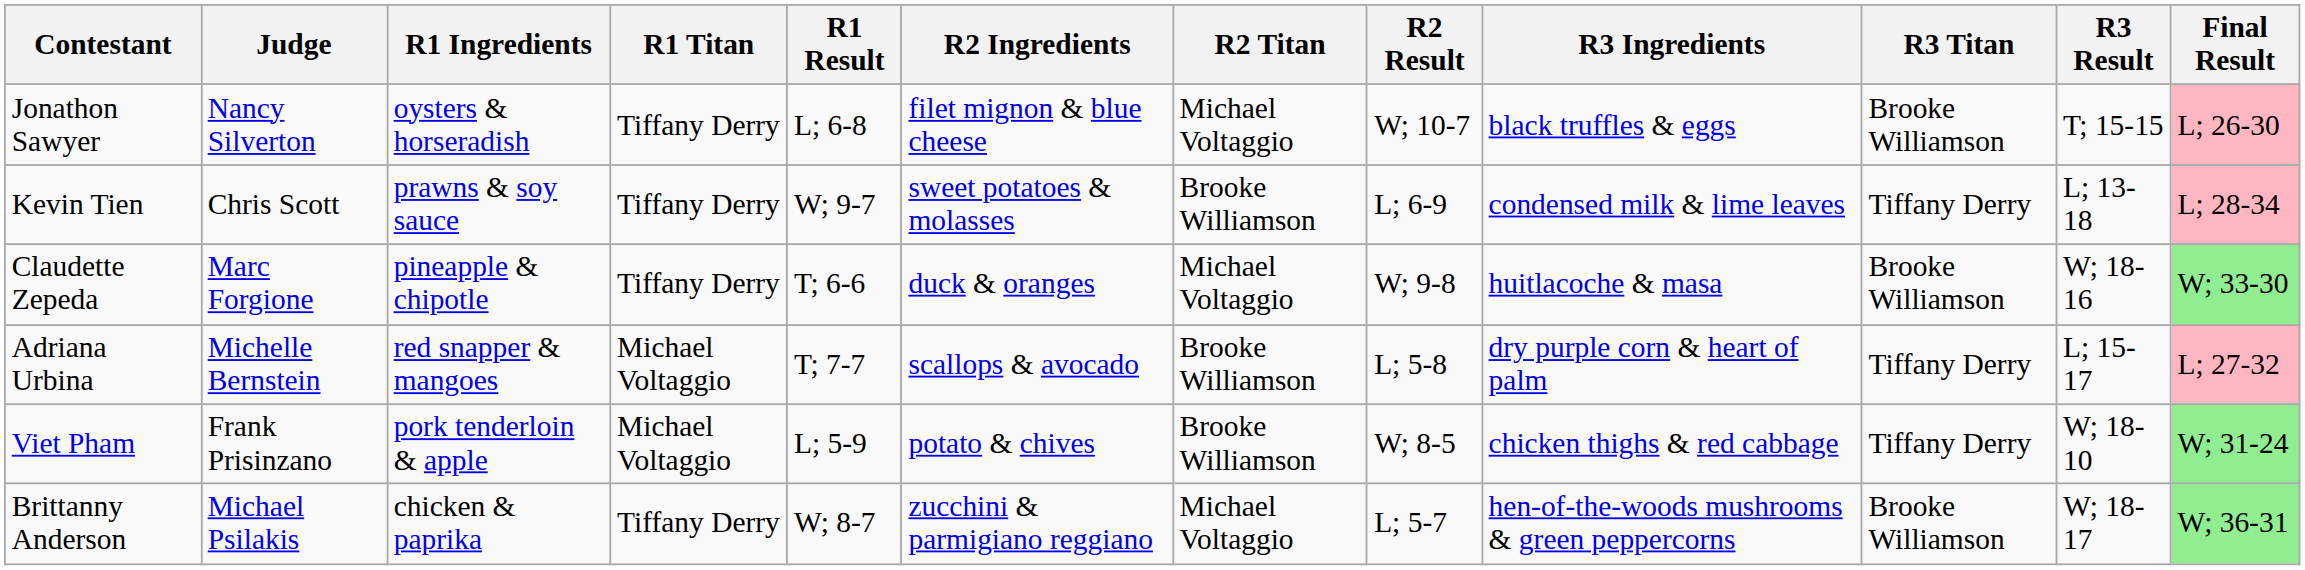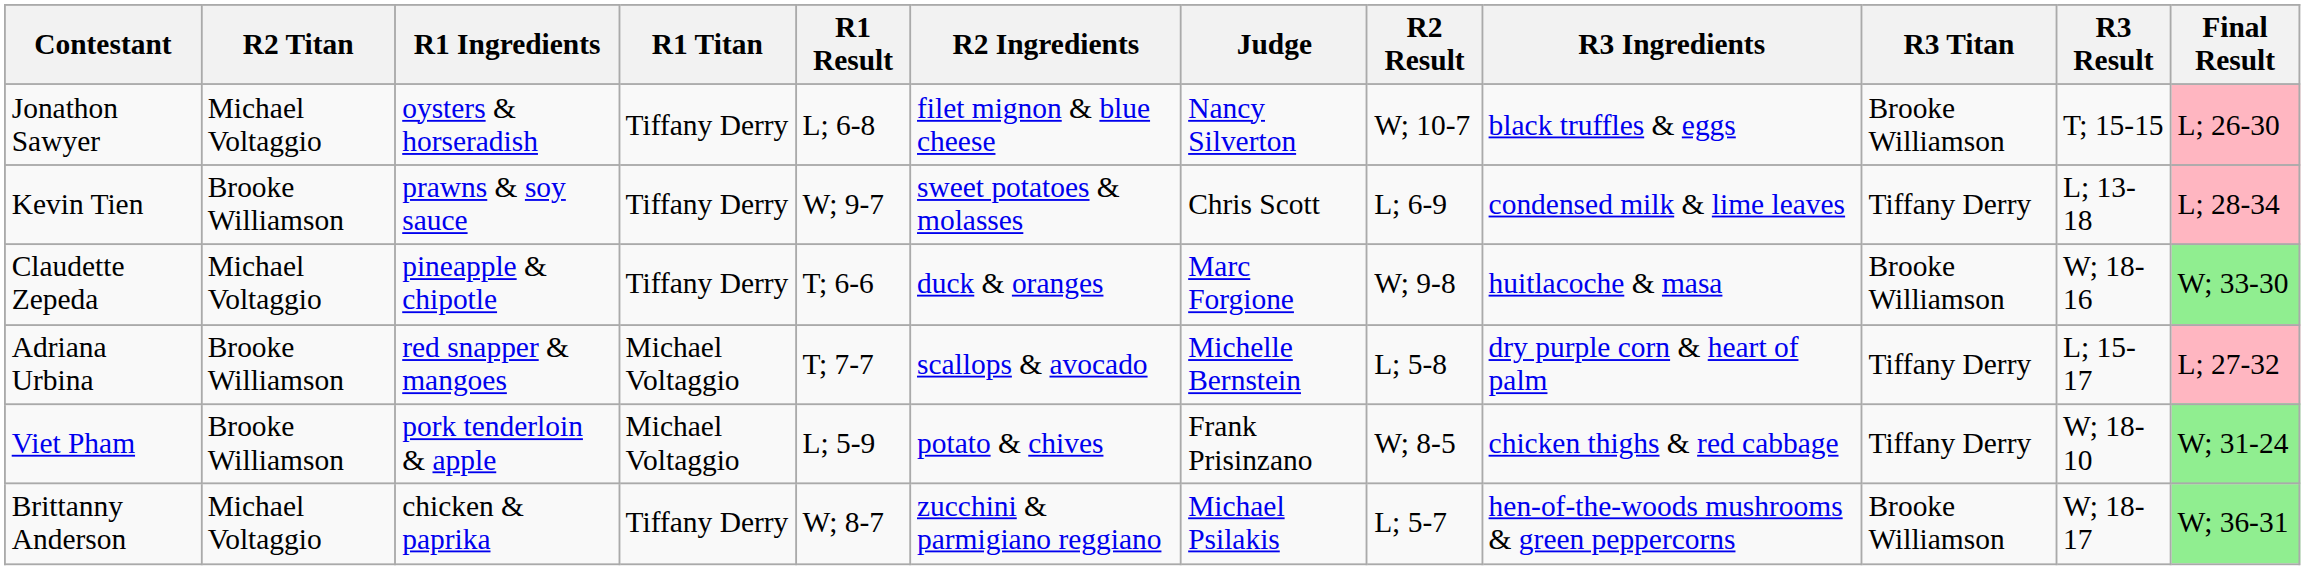columns swapped: Judge <-> R2 Titan
